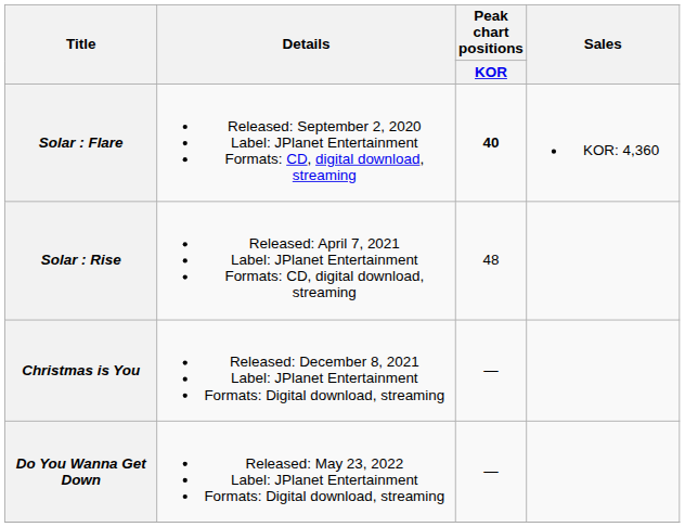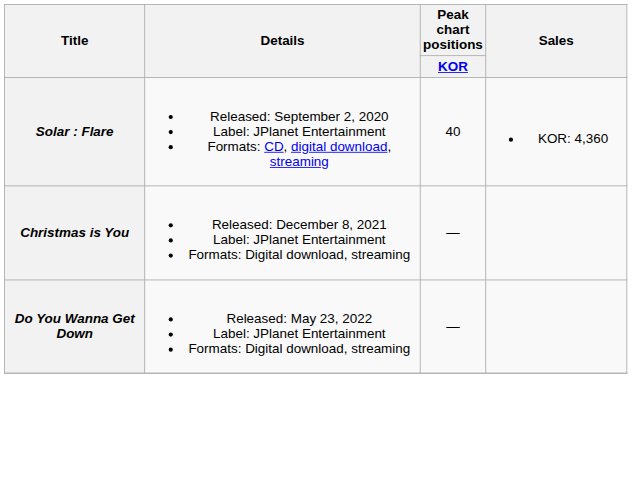Solar : Flare | Peak chart positions / KOR: bold -> normal
- row: Solar : Rise | Released: April 7, 2021 Label: JPlanet Entertainment Formats: CD, digital download, streaming | 48
